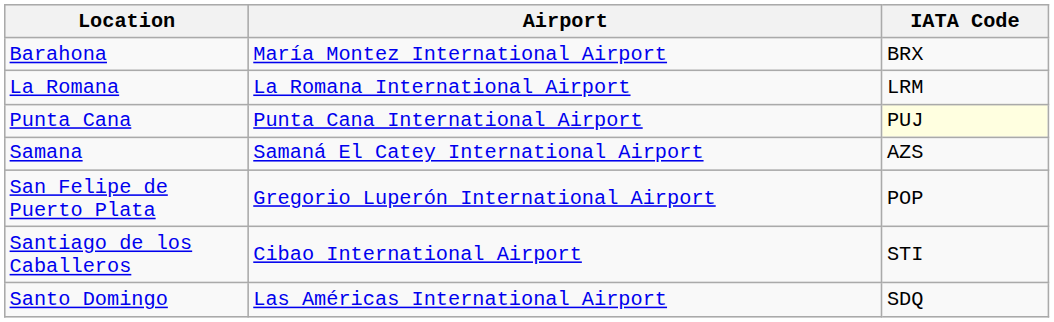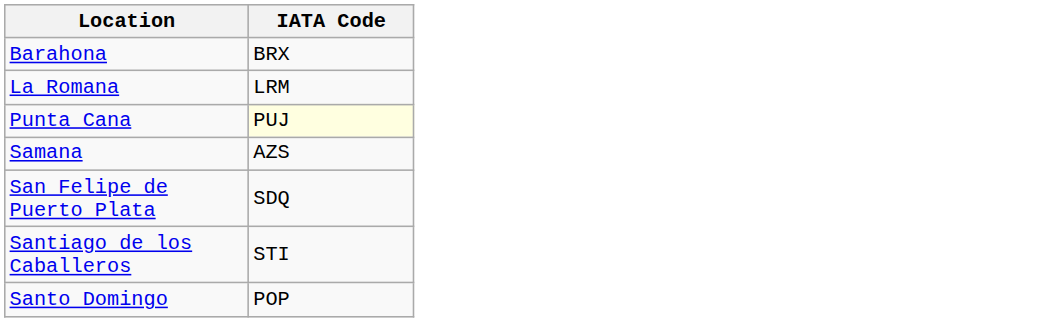- column: Airport | María Montez International Airport | La Romana International Airport | Punta Cana International Airport | Samaná El Catey International Airport | Gregorio Luperón International Airport | Cibao International Airport | Las Américas International Airport
San Felipe de Puerto Plata | IATA Code: POP -> SDQ
Santo Domingo | IATA Code: SDQ -> POP
